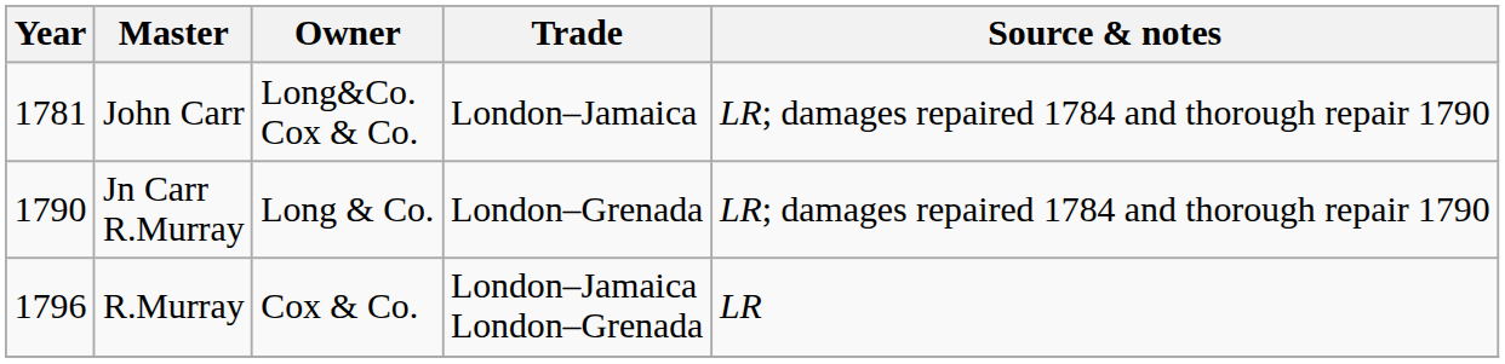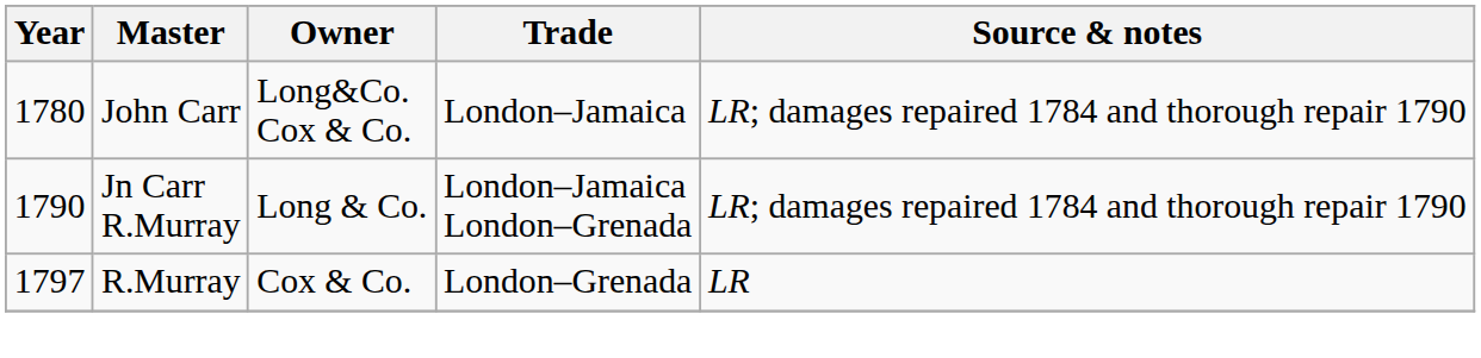John Carr | Year: 1781 -> 1780
Jn Carr R.Murray | Trade: London–Grenada -> London–Jamaica London–Grenada
R.Murray | Year: 1796 -> 1797
R.Murray | Trade: London–Jamaica London–Grenada -> London–Grenada
